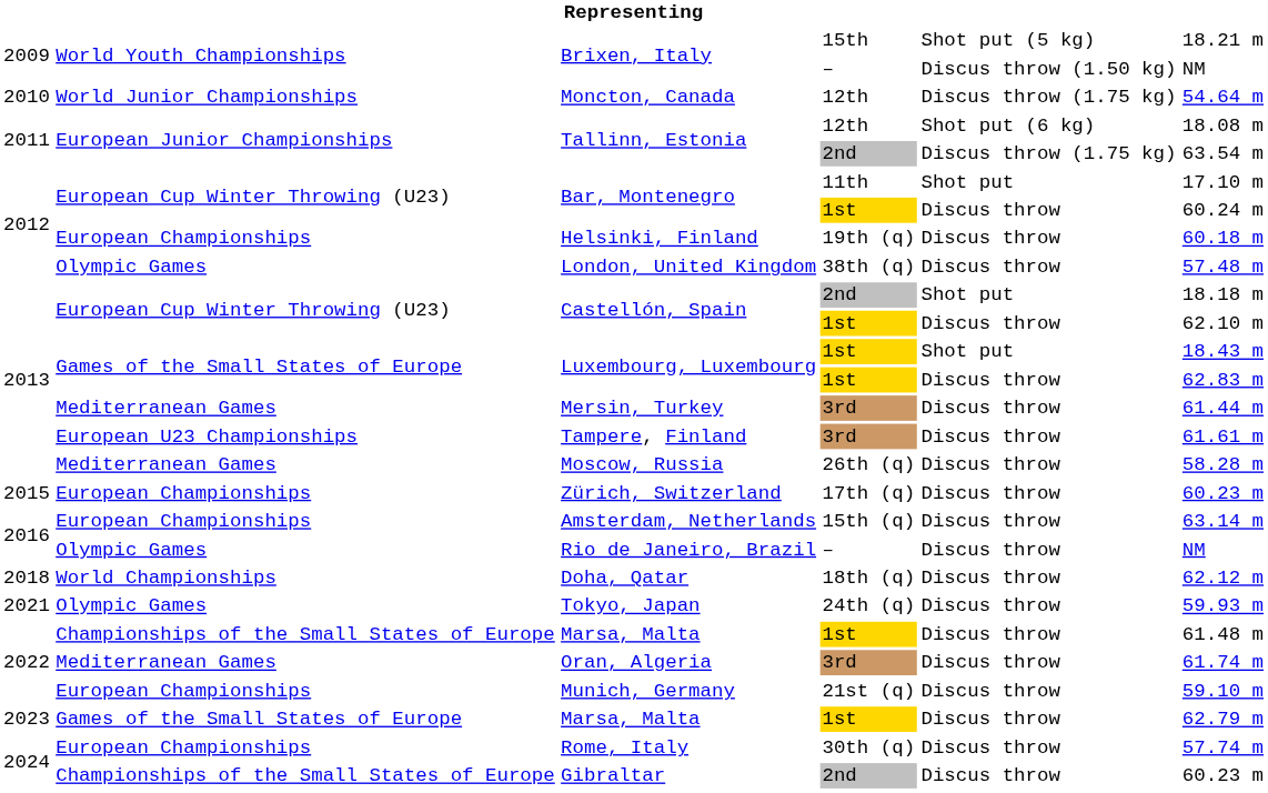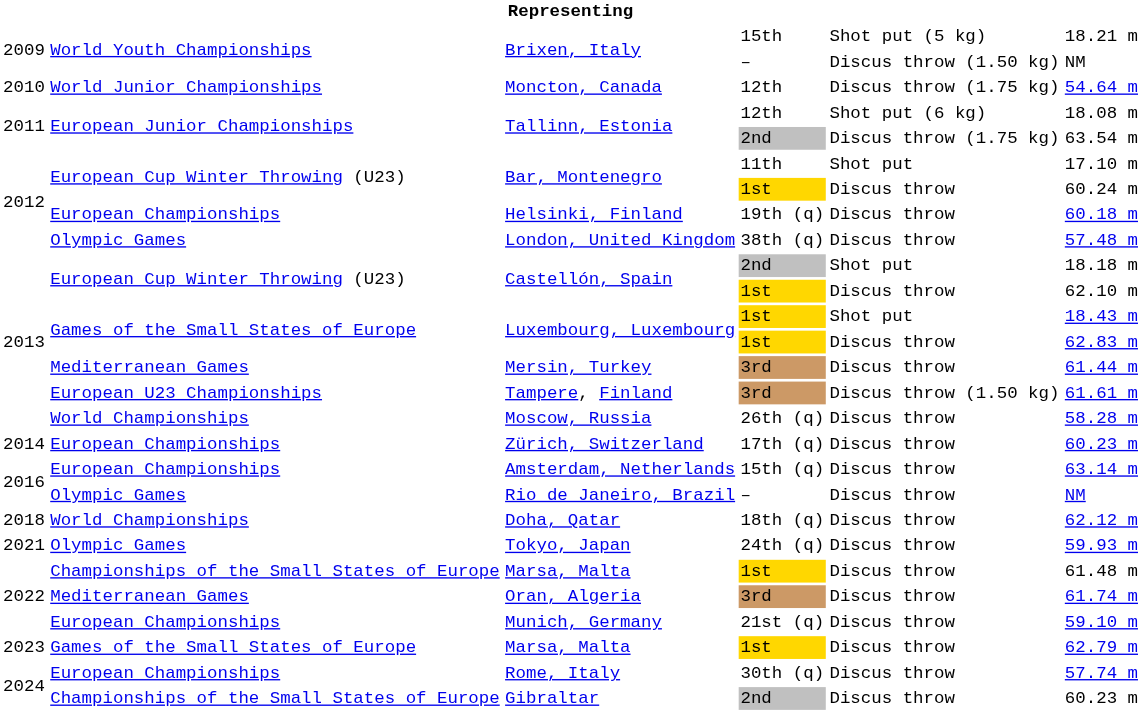Tampere, Finland | column 5: Discus throw -> Discus throw (1.50 kg)
Moscow, Russia | column 2: Mediterranean Games -> World Championships
Zürich, Switzerland | column 1: 2015 -> 2014
